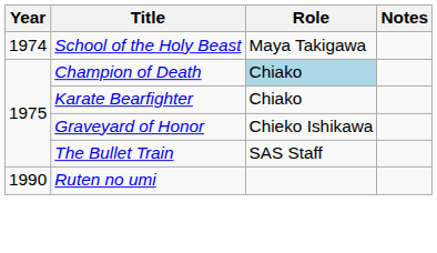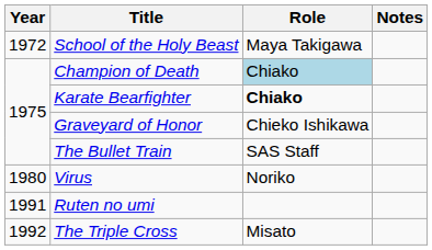School of the Holy Beast | Year: 1974 -> 1972
Karate Bearfighter | Role: normal -> bold
+ row: 1980 | Virus | Noriko
Ruten no umi | Year: 1990 -> 1991
+ row: 1992 | The Triple Cross | Misato
